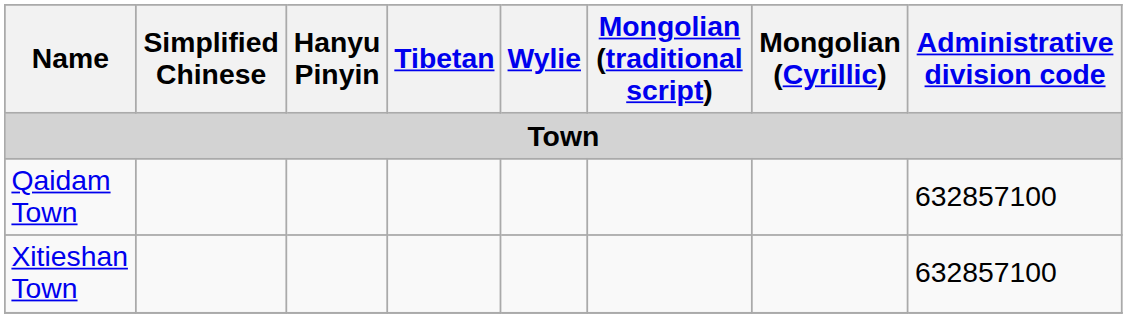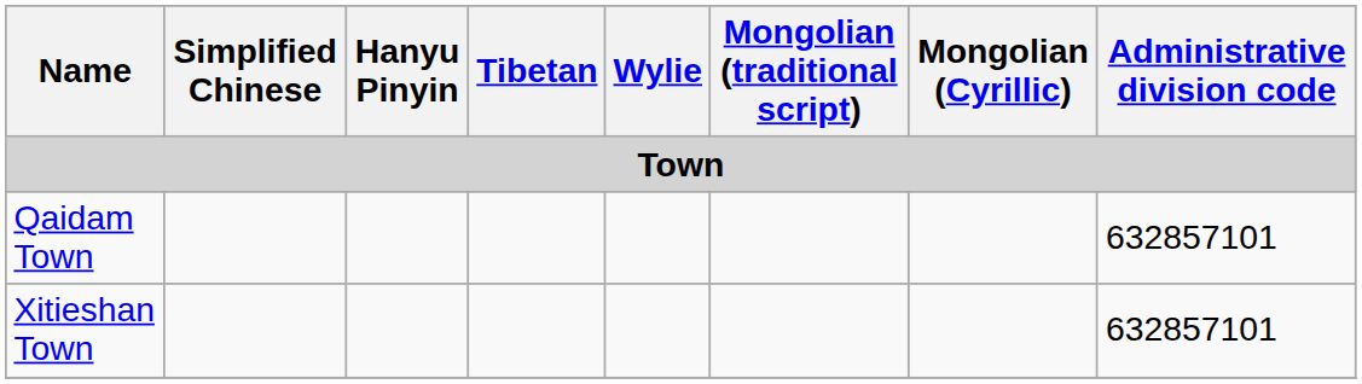Qaidam Town | Administrative division code: 632857100 -> 632857101
Xitieshan Town | Administrative division code: 632857100 -> 632857101
